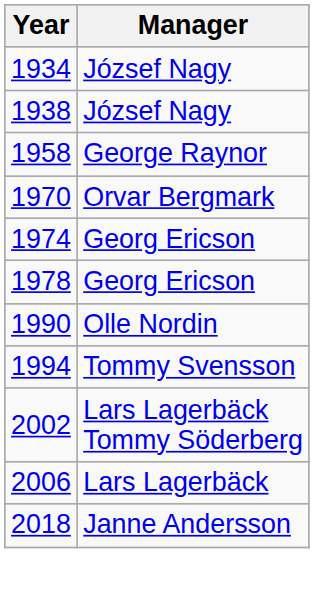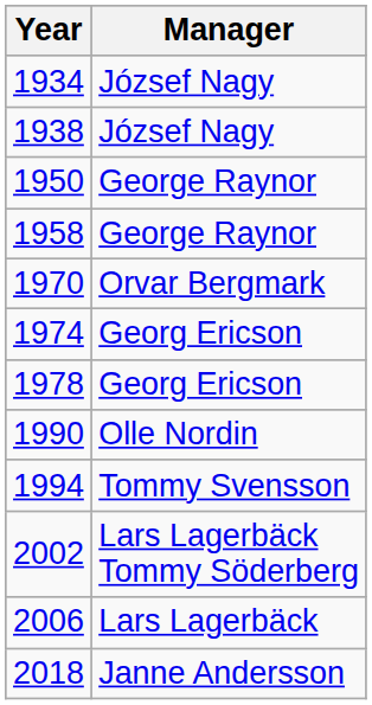+ row: 1950 | George Raynor
